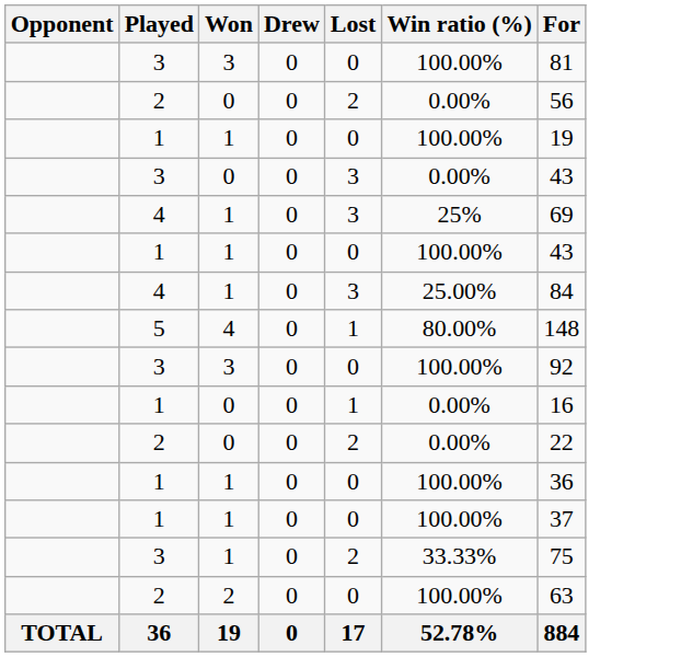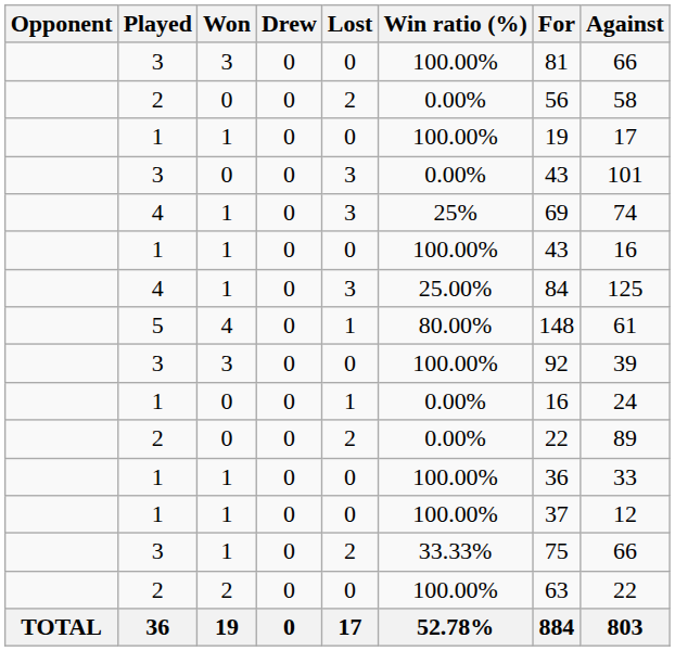+ column: Against | 66 | 58 | 17 | 101 | 74 | 16 | 125 | 61 | 39 | 24 | 89 | 33 | 12 | 66 | 22 | 803
